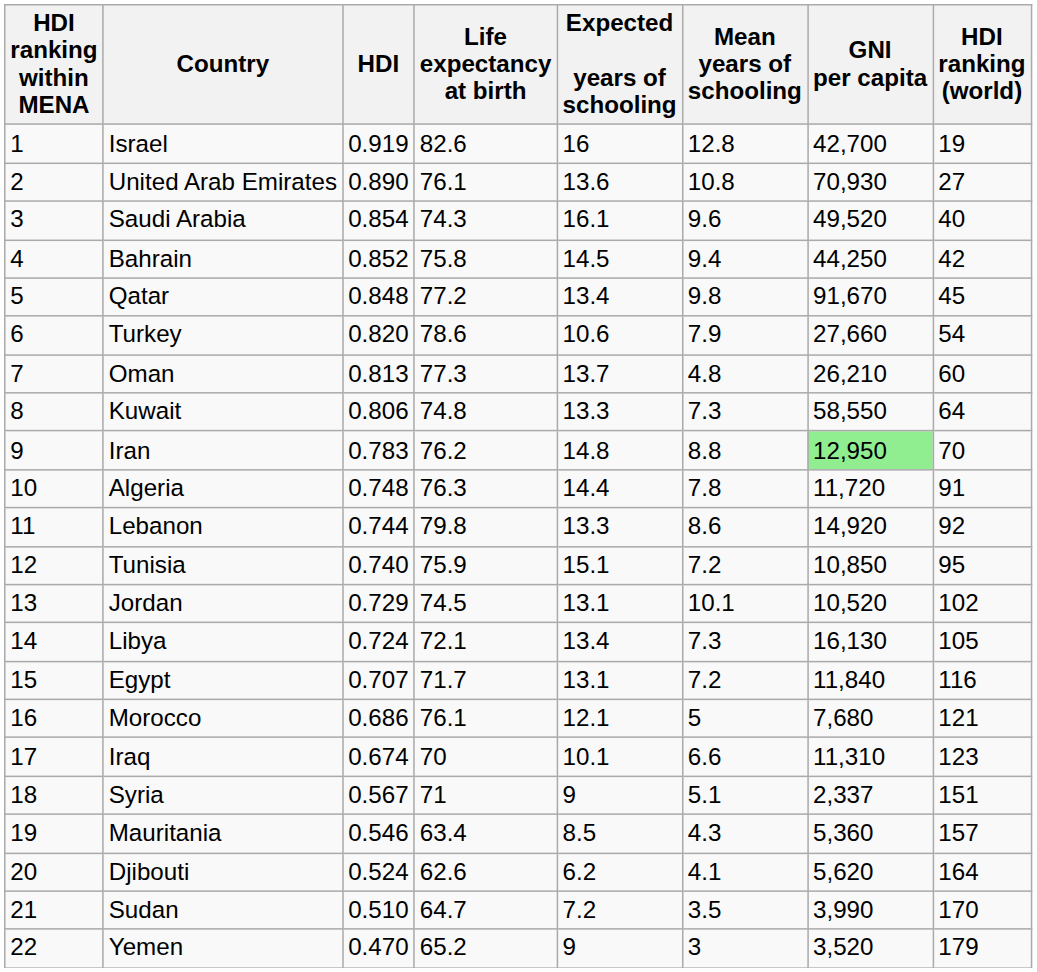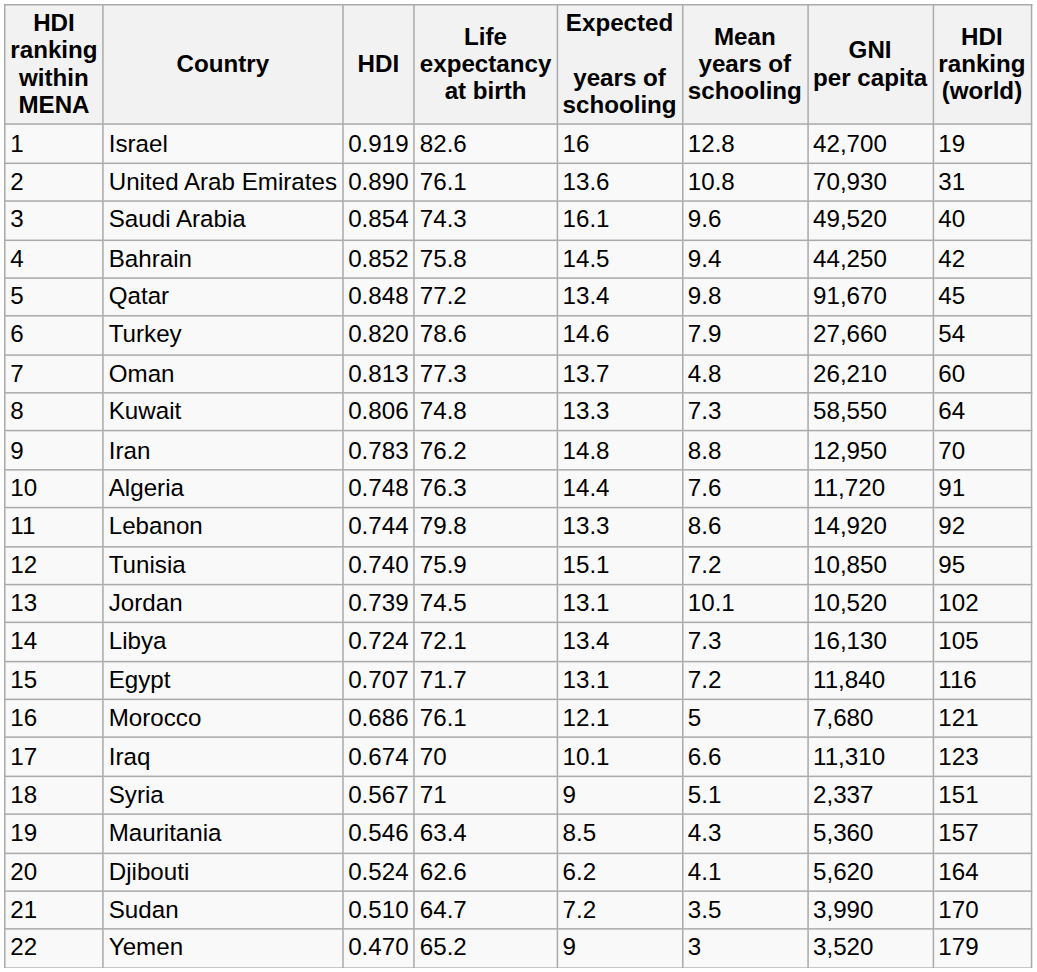United Arab Emirates | HDI ranking (world): 27 -> 31
Turkey | Expected years of schooling: 10.6 -> 14.6
Iran | GNI per capita: lightgreen background -> no background
Algeria | Mean years of schooling: 7.8 -> 7.6
Jordan | HDI: 0.729 -> 0.739
